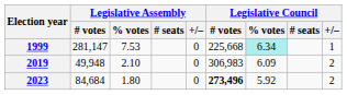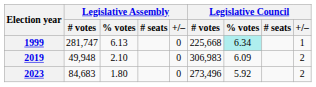1999 | Legislative Assembly / # votes: 281,147 -> 281,747
1999 | Legislative Assembly / % votes: 7.53 -> 6.13
2023 | Legislative Assembly / # votes: 84,684 -> 84,683
2023 | Legislative Council / # votes: bold -> normal
